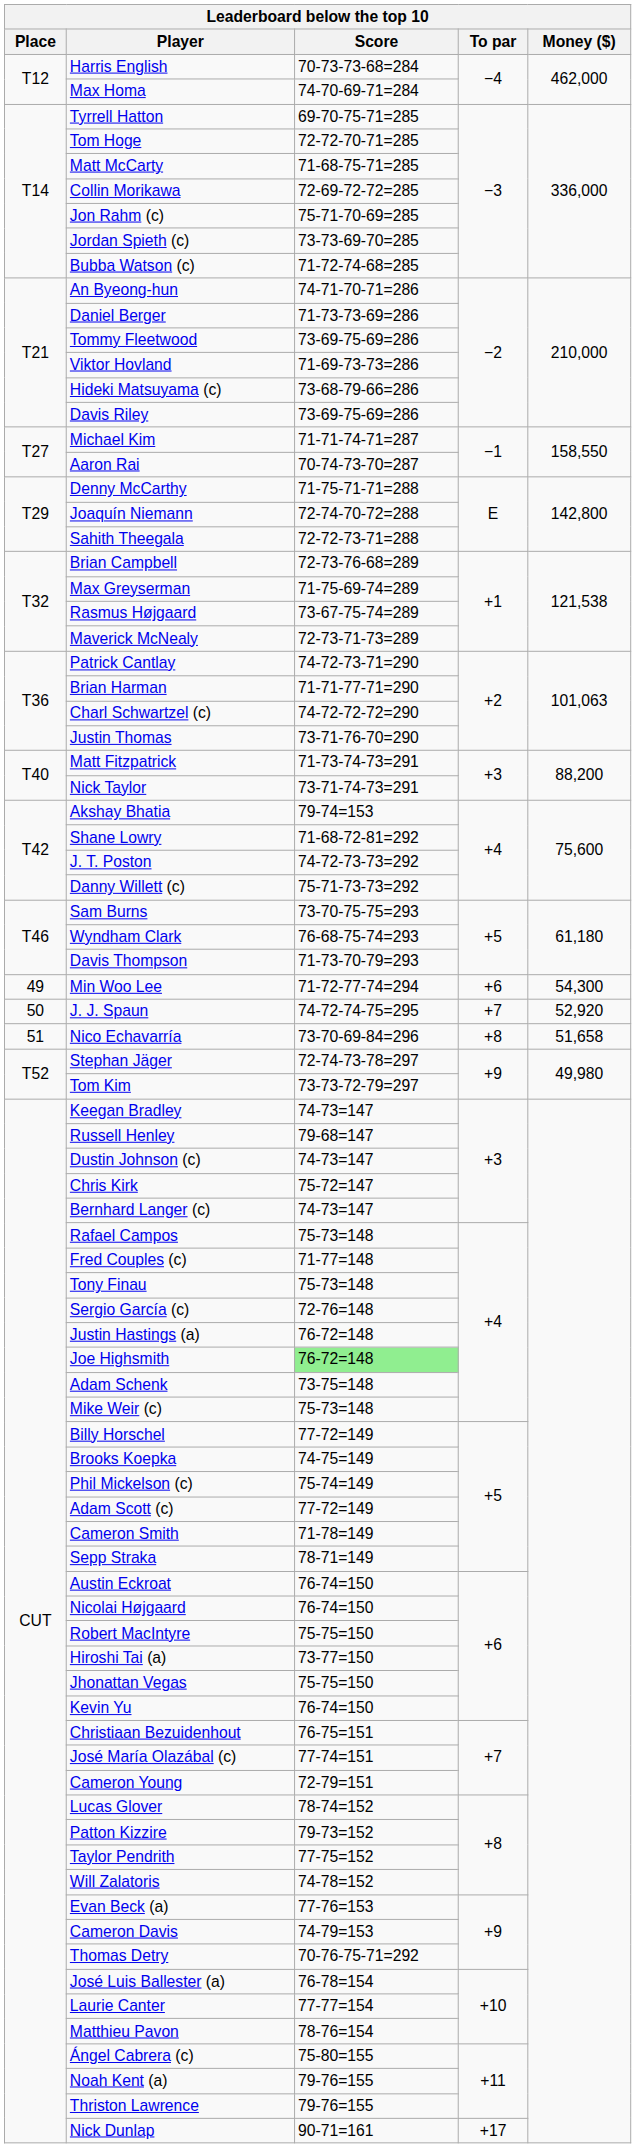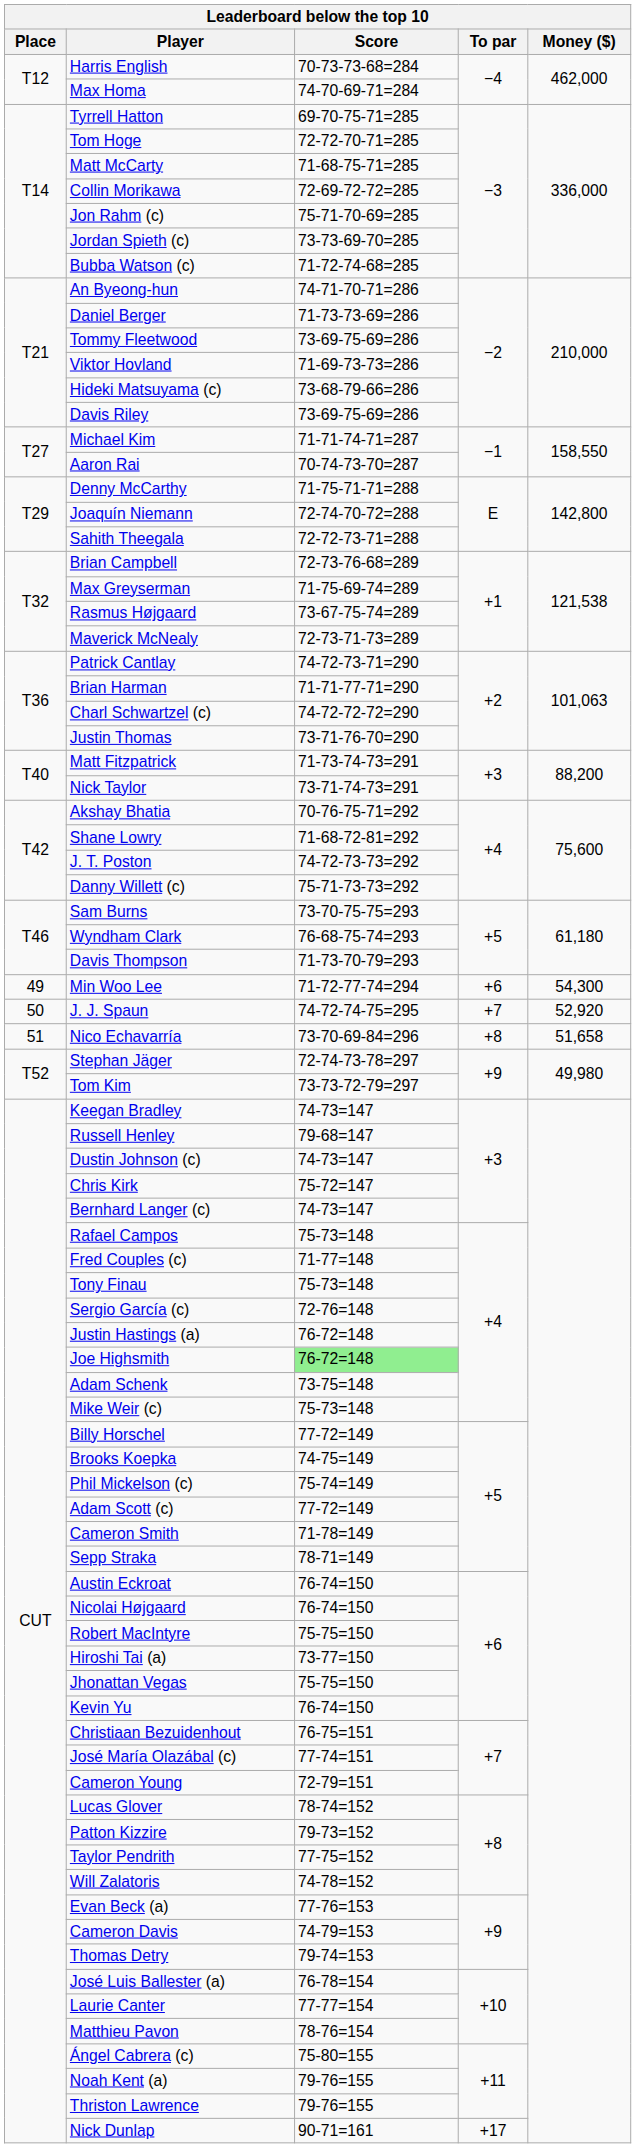Akshay Bhatia | Score: 79-74=153 -> 70-76-75-71=292
Thomas Detry | Score: 70-76-75-71=292 -> 79-74=153
